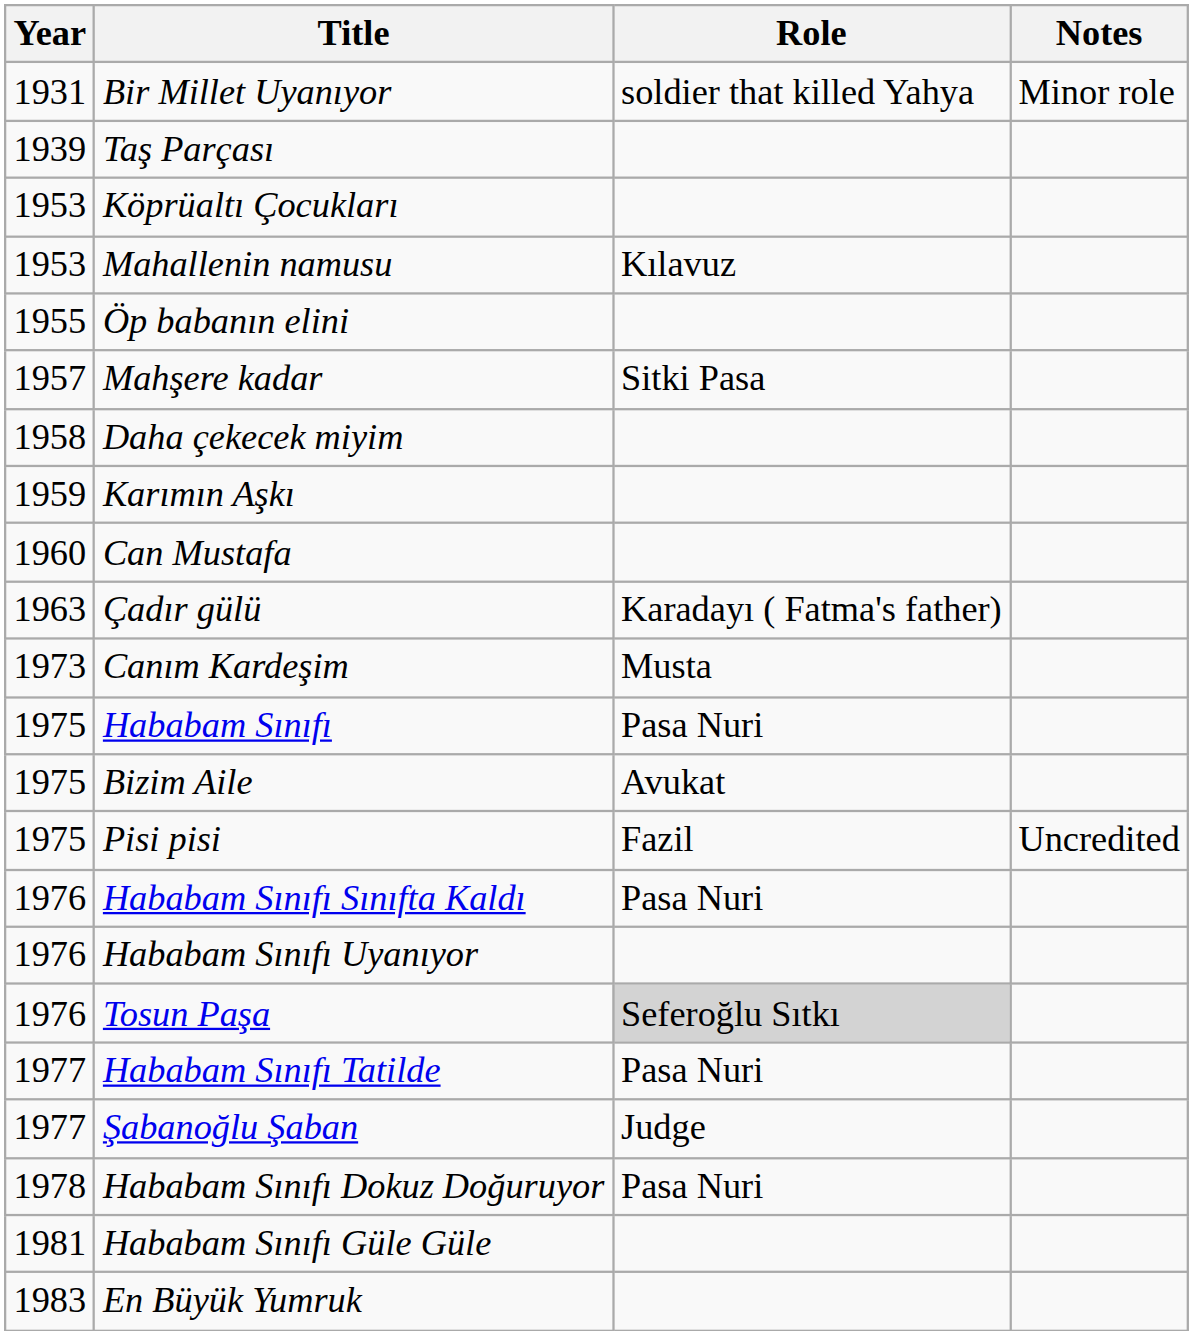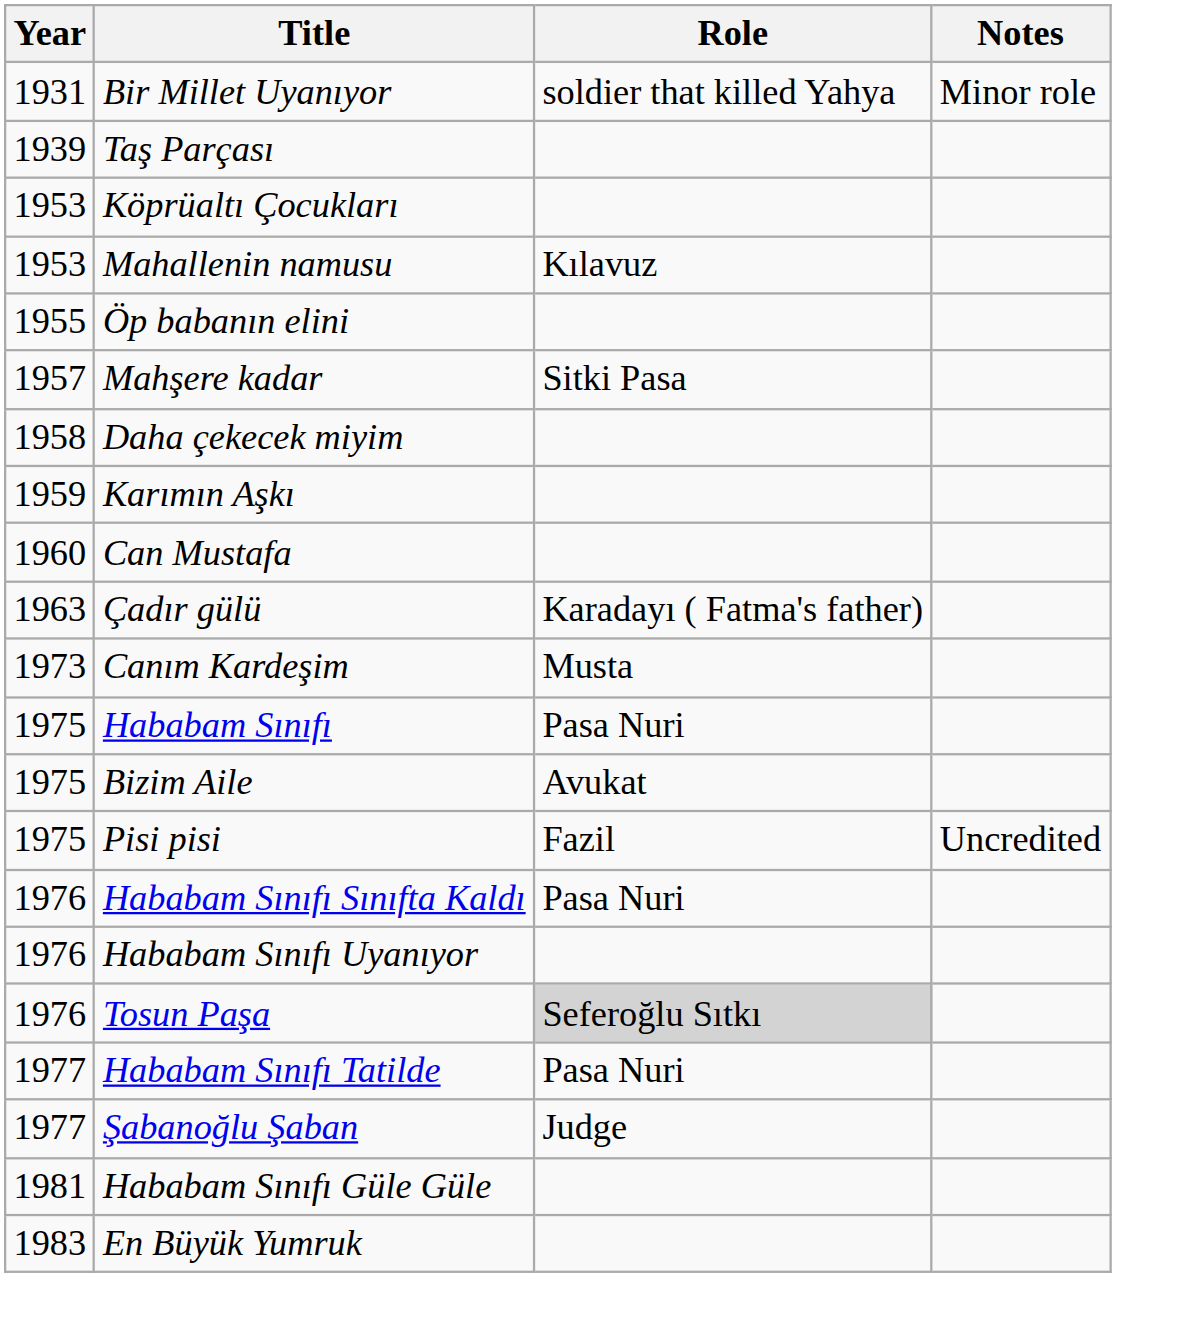- row: 1978 | Hababam Sınıfı Dokuz Doğuruyor | Pasa Nuri
